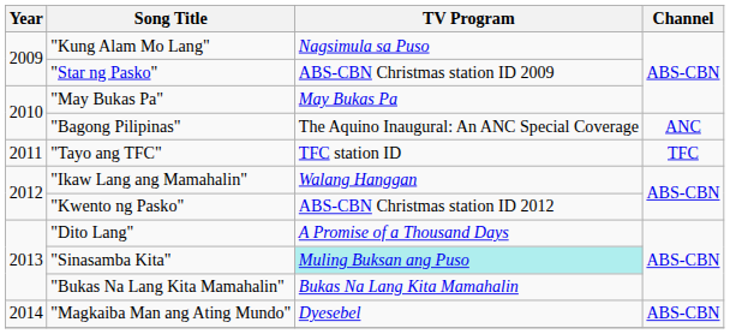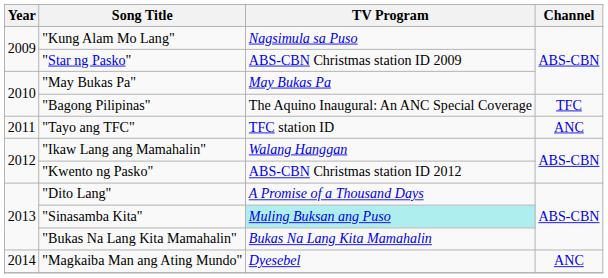"Bagong Pilipinas" | Channel: ANC -> TFC
"Tayo ang TFC" | Channel: TFC -> ANC
"Magkaiba Man ang Ating Mundo" | Channel: ABS-CBN -> ANC
